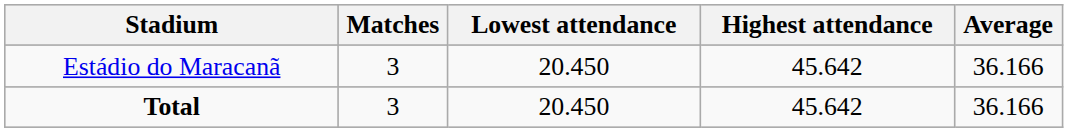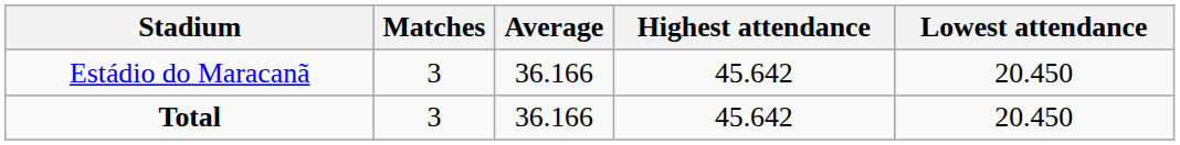columns swapped: Average <-> Lowest attendance
